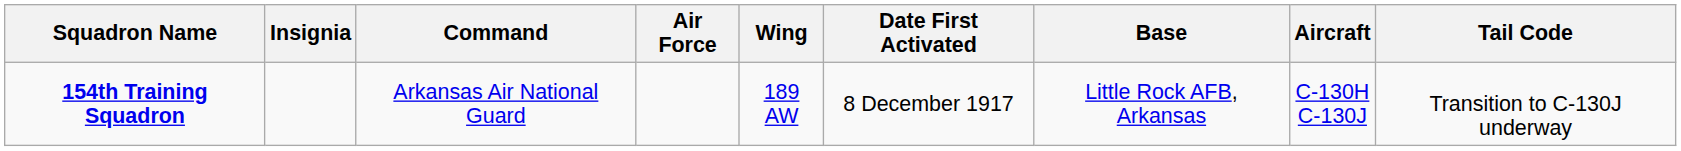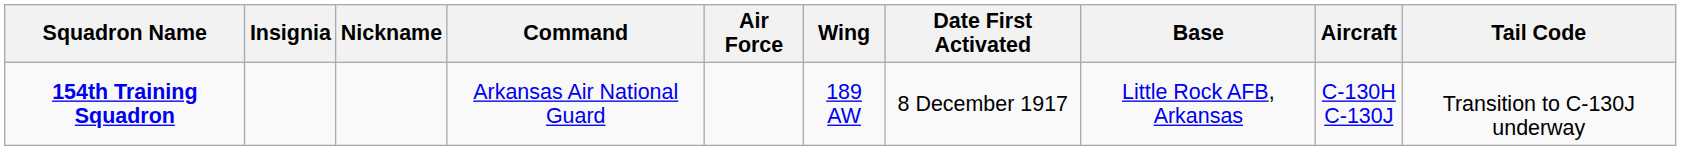+ column: Nickname
